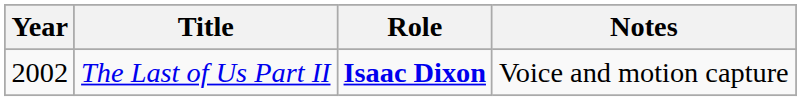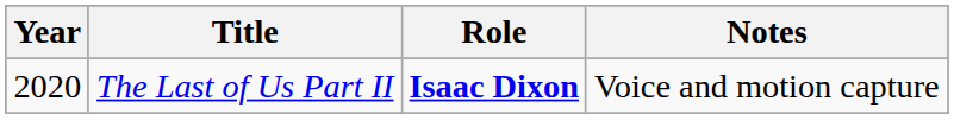The Last of Us Part II | Year: 2002 -> 2020
